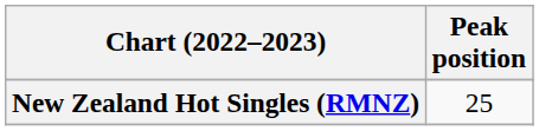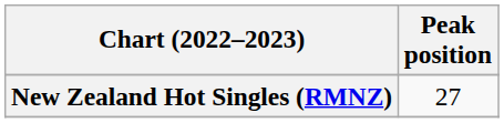New Zealand Hot Singles (RMNZ) | Peak position: 25 -> 27
